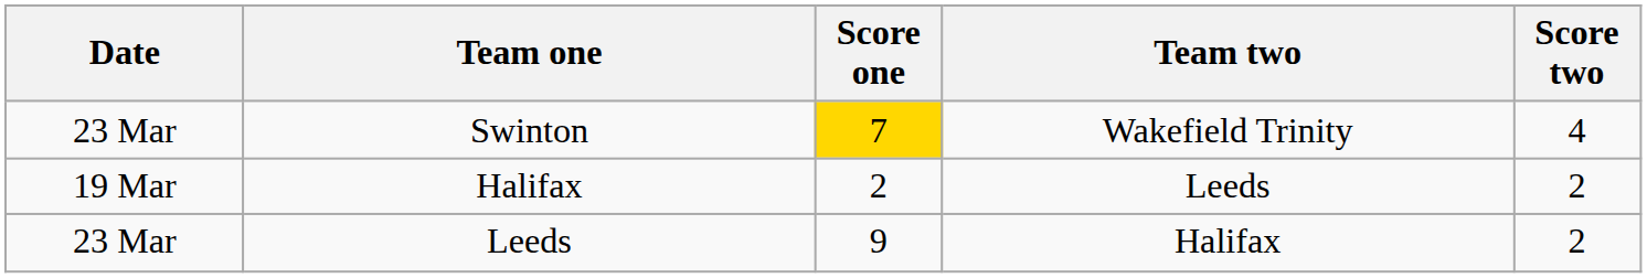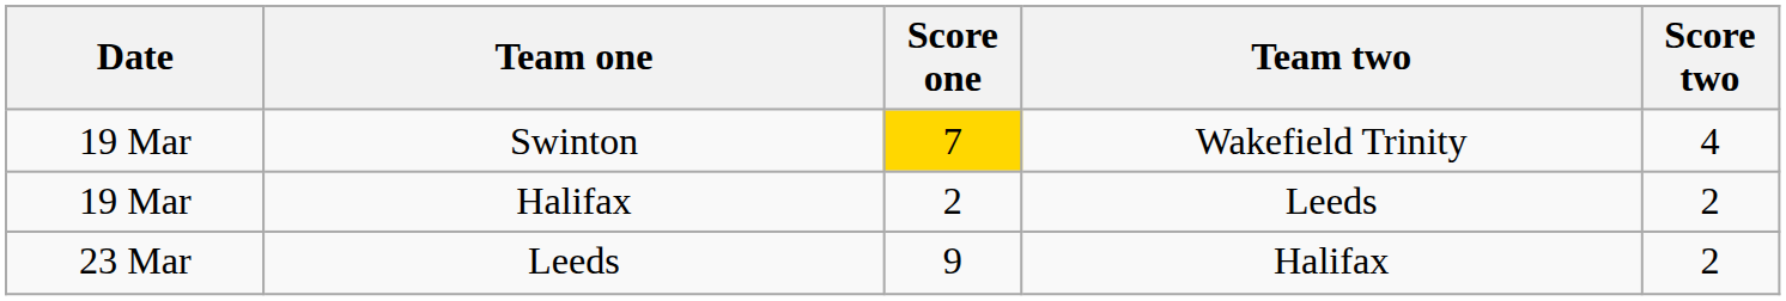Swinton | Date: 23 Mar -> 19 Mar
